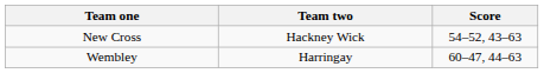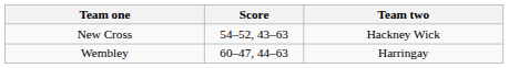columns swapped: Score <-> Team two
